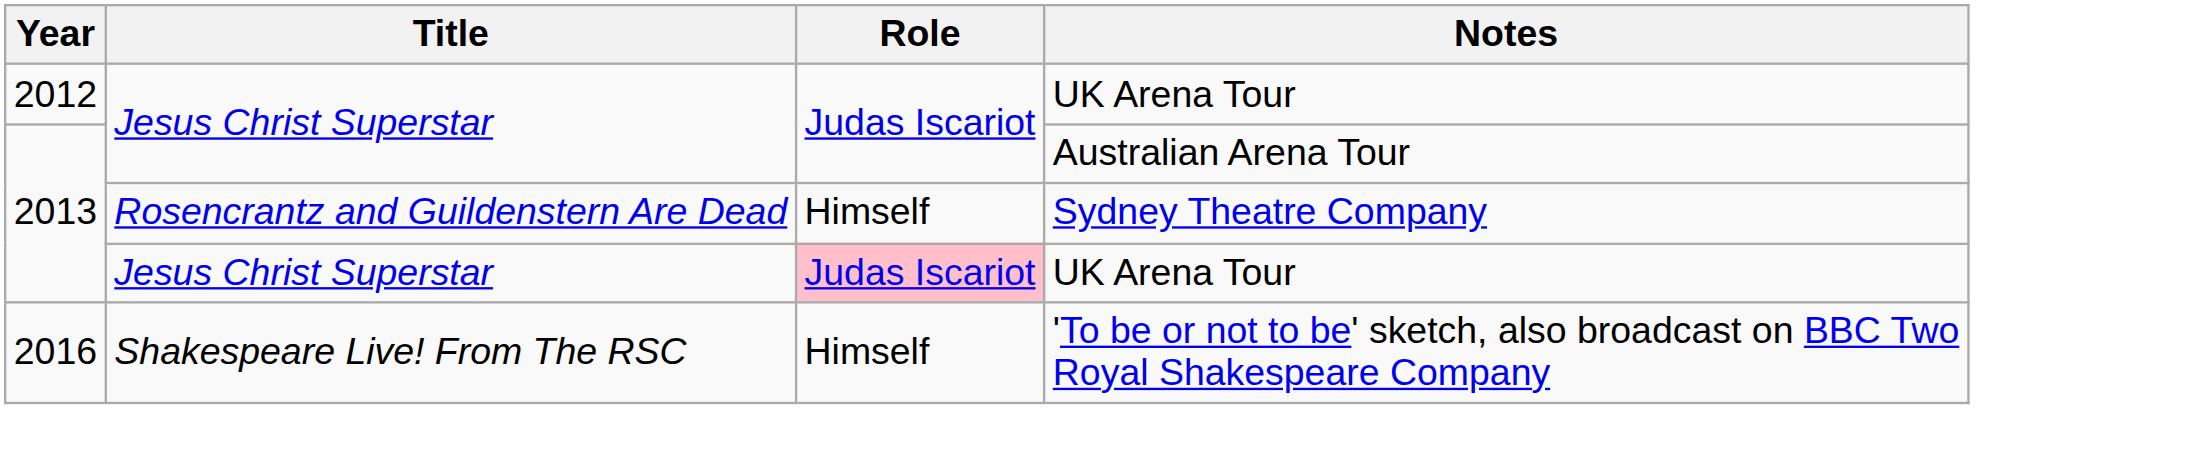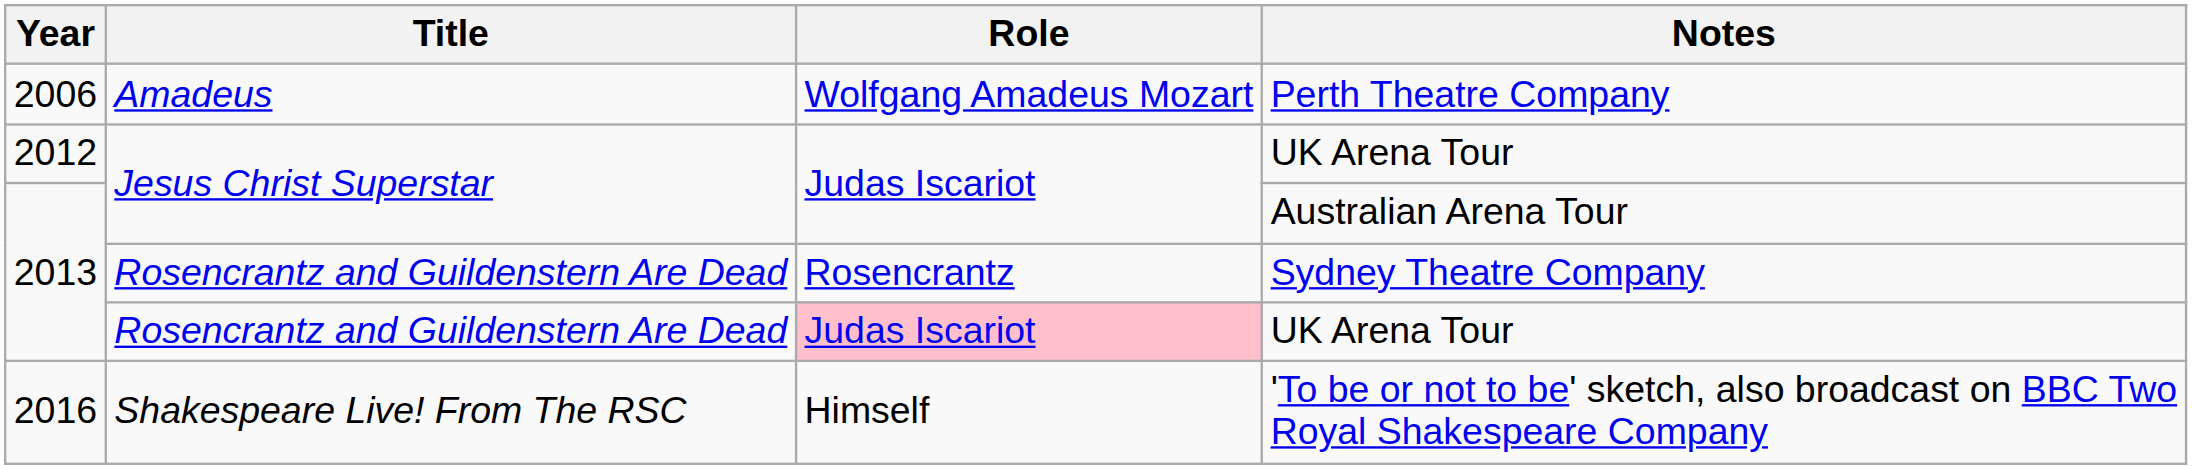+ row: 2006 | Amadeus | Wolfgang Amadeus Mozart | Perth Theatre Company
Sydney Theatre Company | Role: Himself -> Rosencrantz
2013 / UK Arena Tour | Title: Jesus Christ Superstar -> Rosencrantz and Guildenstern Are Dead
